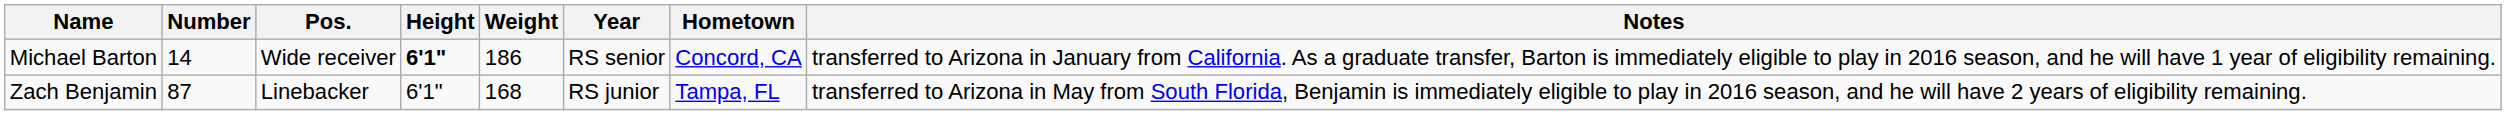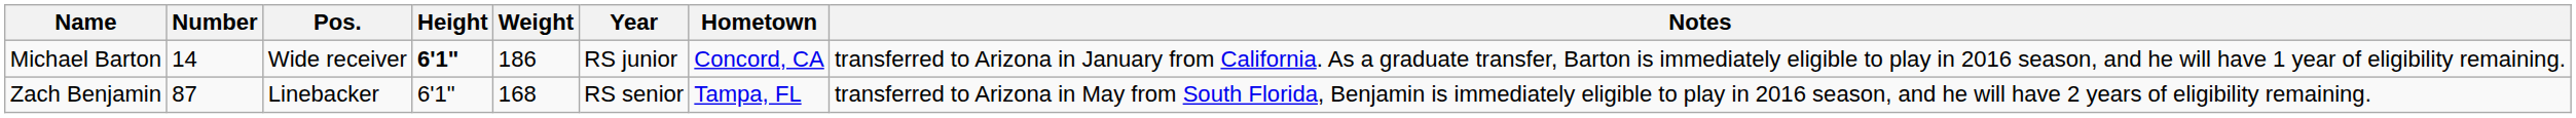Michael Barton | Year: RS senior -> RS junior
Zach Benjamin | Year: RS junior -> RS senior
